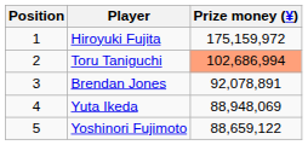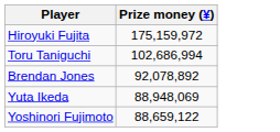- column: Position | 1 | 2 | 3 | 4 | 5
Toru Taniguchi | Prize money (¥): lightsalmon background -> no background
Brendan Jones | Prize money (¥): 92,078,891 -> 92,078,892
